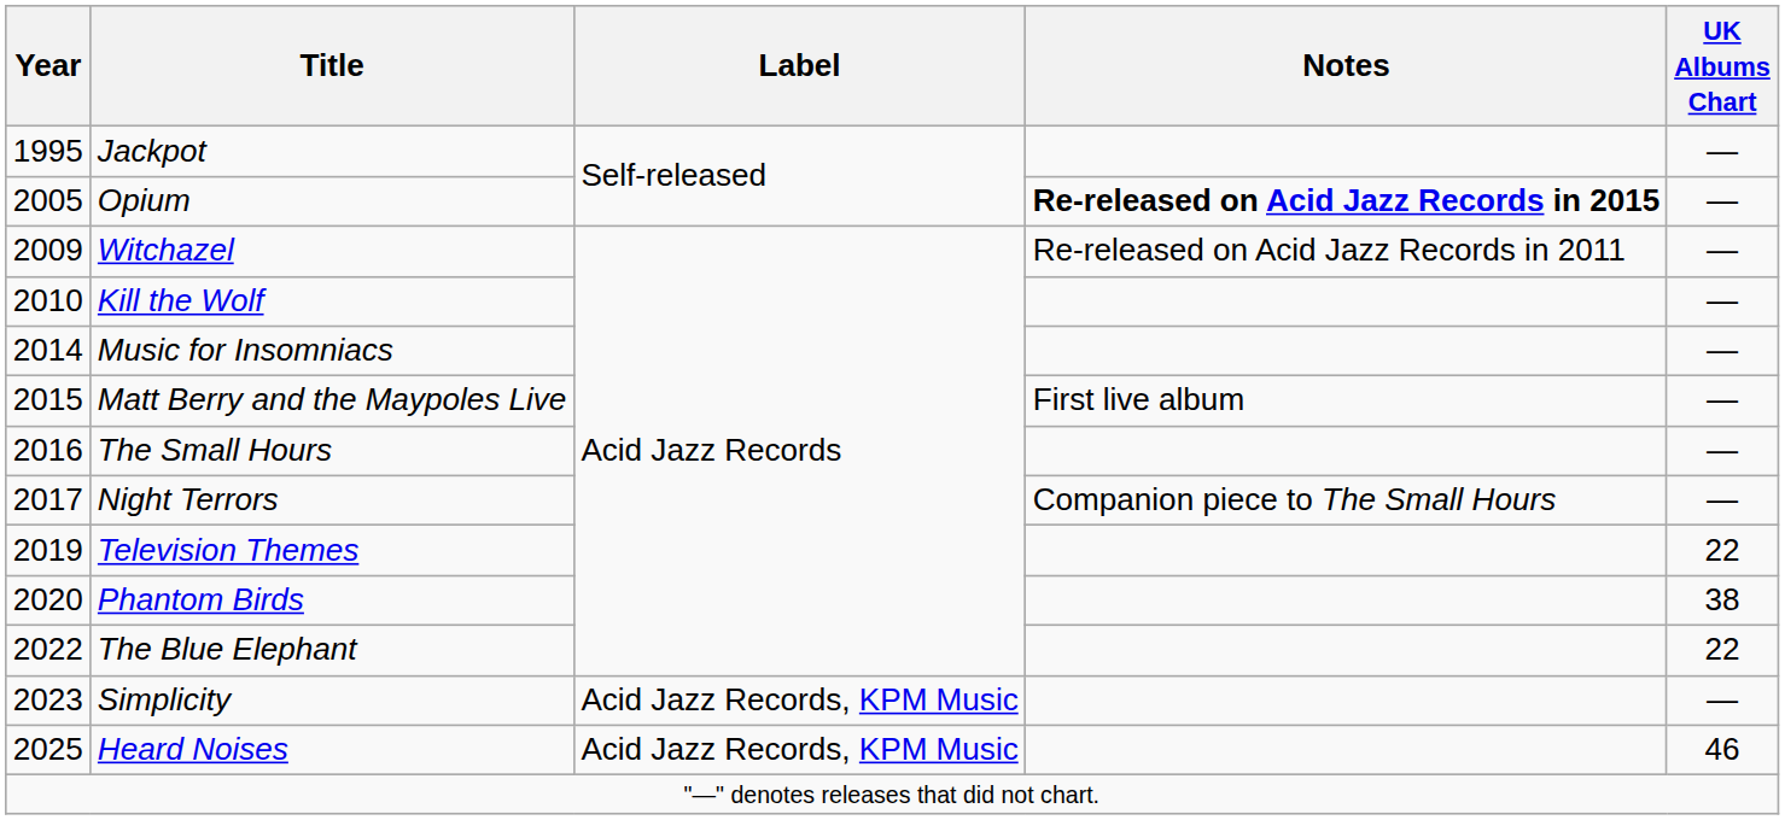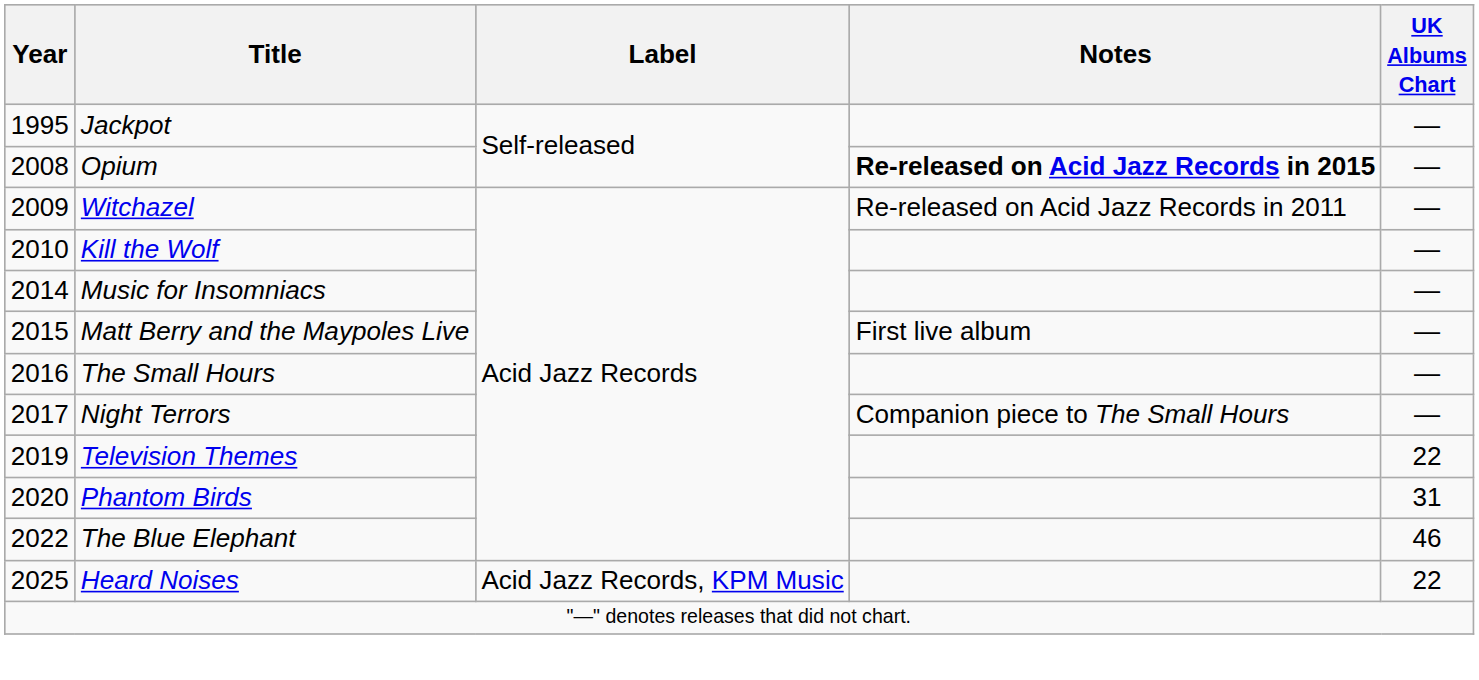Opium | Year: 2005 -> 2008
Phantom Birds | UK Albums Chart: 38 -> 31
The Blue Elephant | UK Albums Chart: 22 -> 46
- row: 2023 | Simplicity | Acid Jazz Records, KPM Music | —
Heard Noises | UK Albums Chart: 46 -> 22
